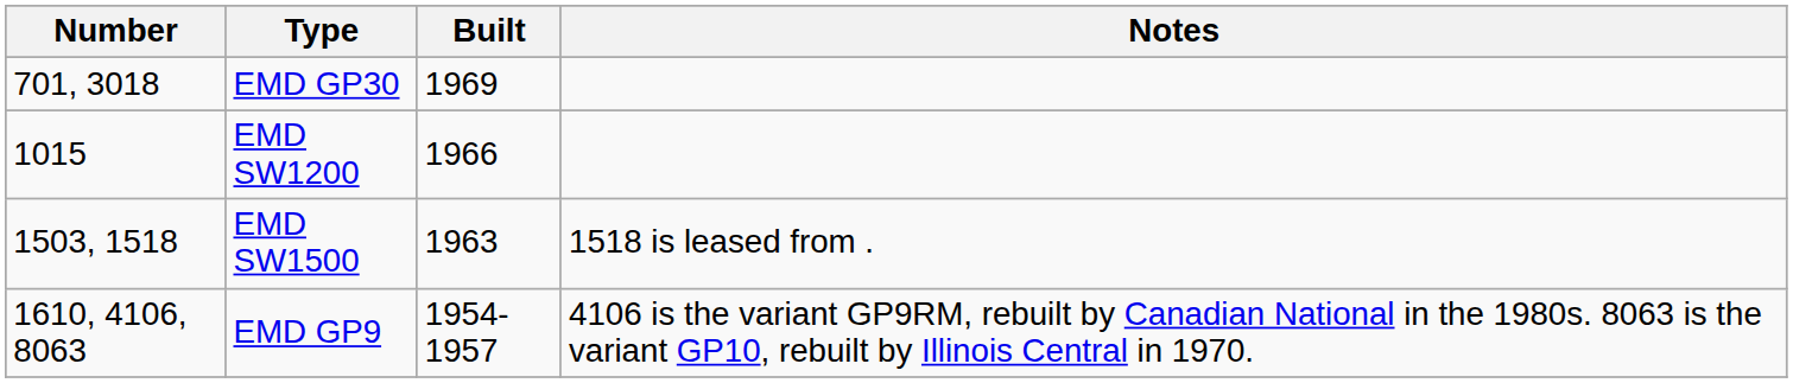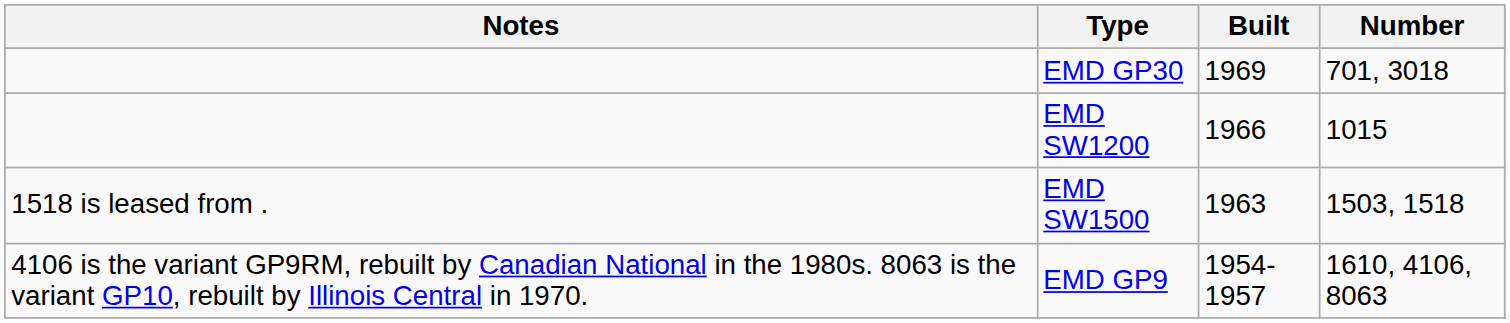columns swapped: Number <-> Notes
